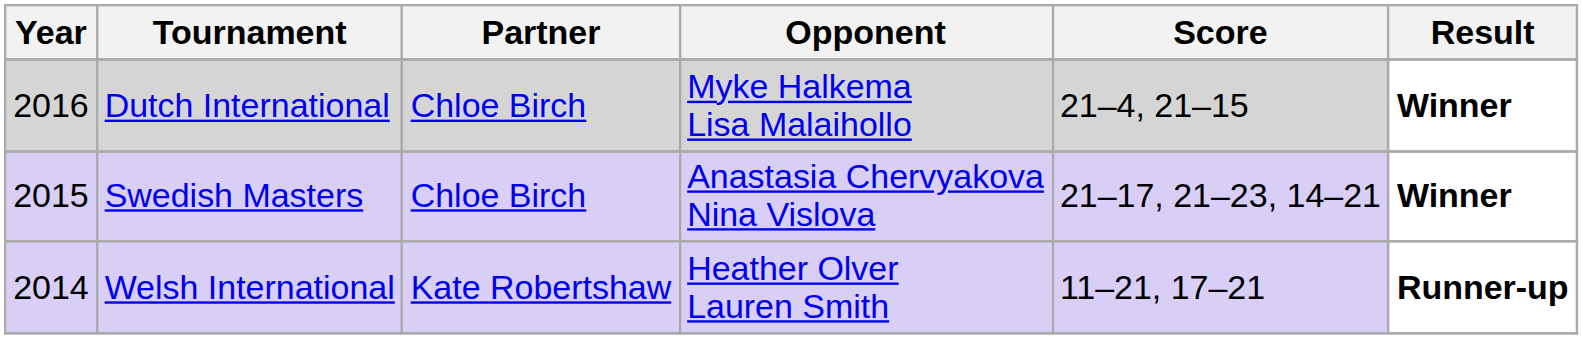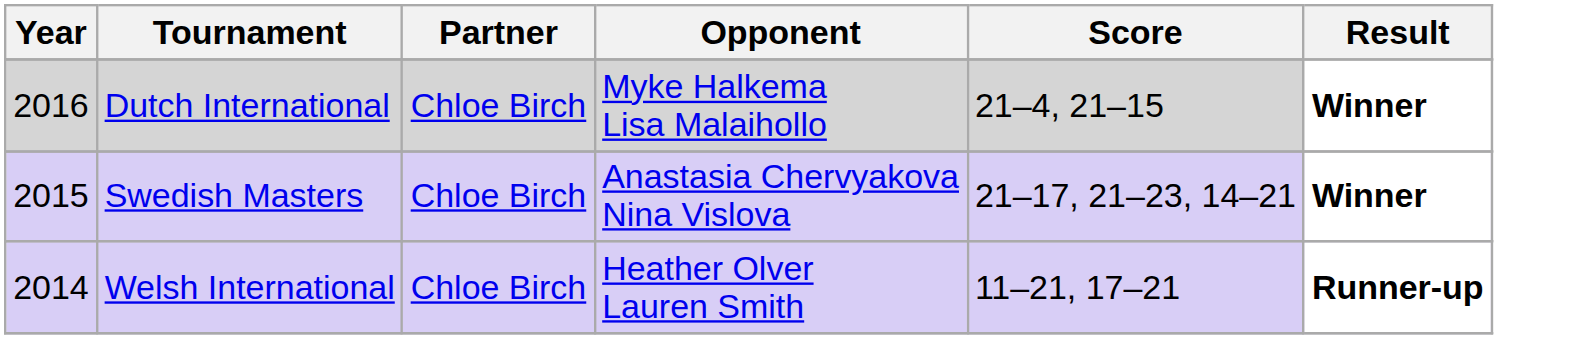Welsh International | Partner: Kate Robertshaw -> Chloe Birch
